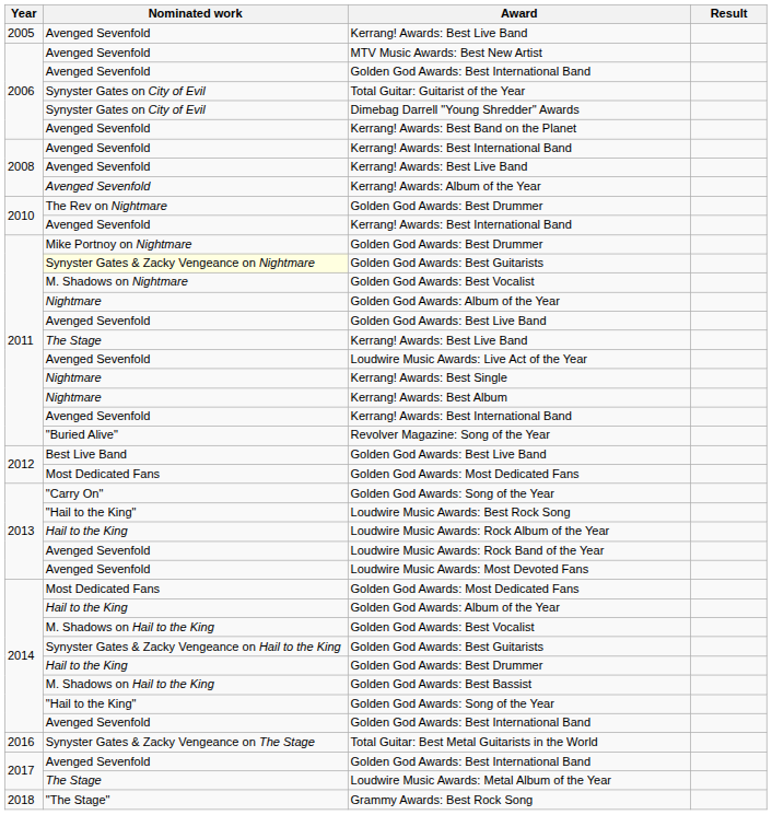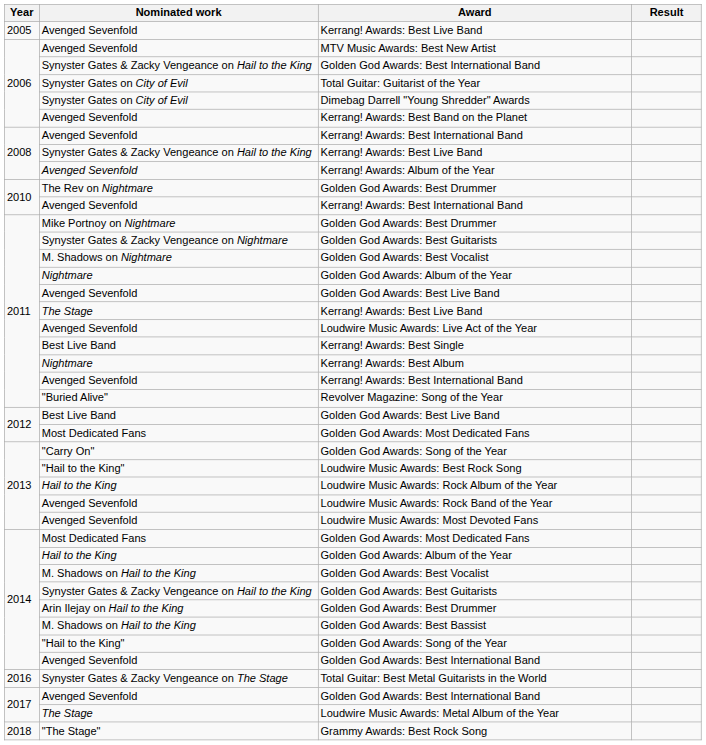2006 / Golden God Awards: Best International Band | Nominated work: Avenged Sevenfold -> Synyster Gates & Zacky Vengeance on Hail to the King
2008 / Kerrang! Awards: Best Live Band | Nominated work: Avenged Sevenfold -> Synyster Gates & Zacky Vengeance on Hail to the King
2011 / Golden God Awards: Best Guitarists | Nominated work: lightyellow background -> no background
Kerrang! Awards: Best Single | Nominated work: Nightmare -> Best Live Band
2014 / Golden God Awards: Best Drummer | Nominated work: Hail to the King -> Arin Ilejay on Hail to the King
